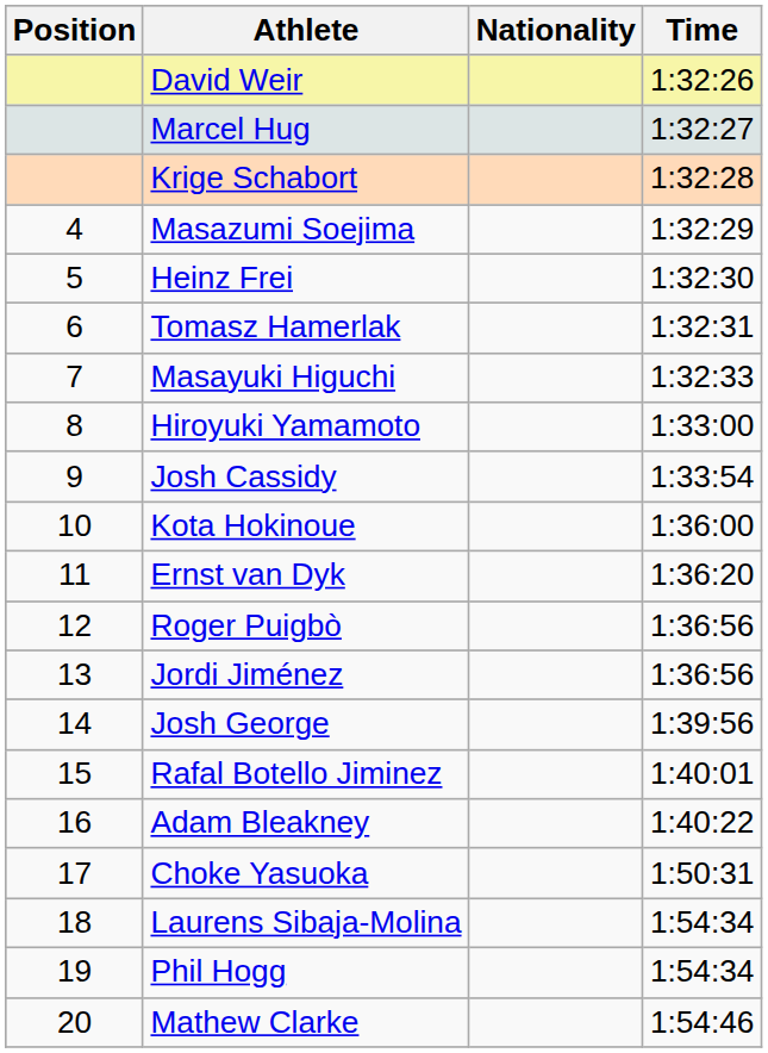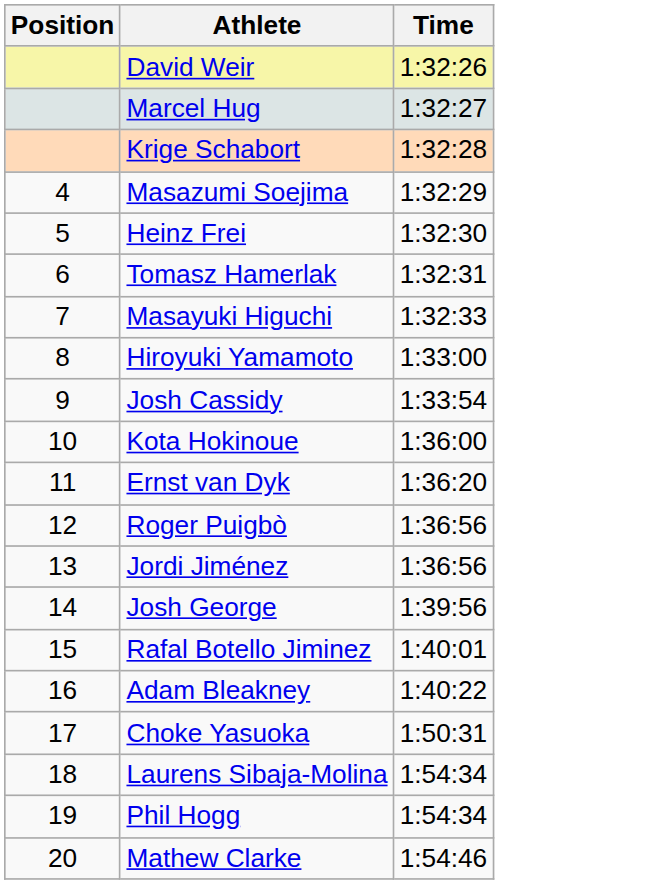- column: Nationality
